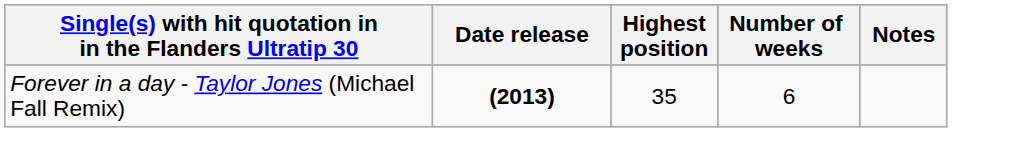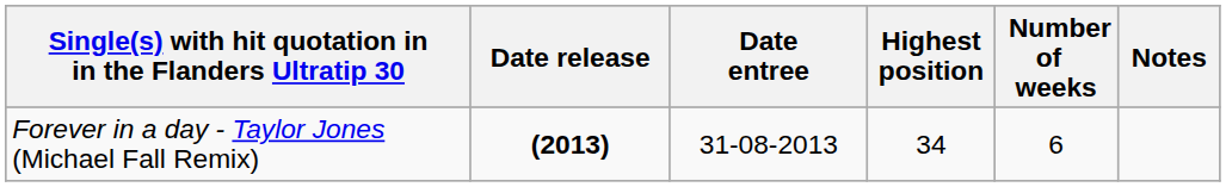+ column: Date entree | 31-08-2013
Forever in a day - Taylor Jones (Michael Fall Remix) | Highest position: 35 -> 34
